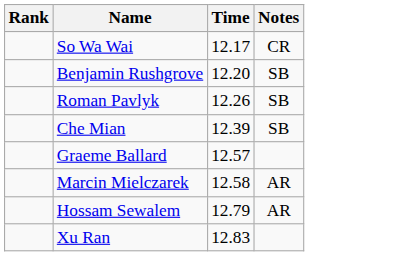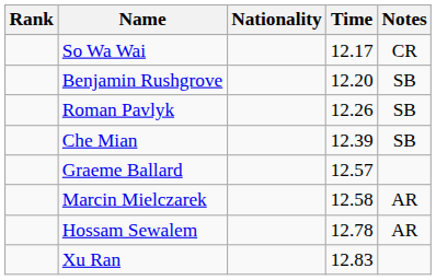+ column: Nationality
Hossam Sewalem | Time: 12.79 -> 12.78
